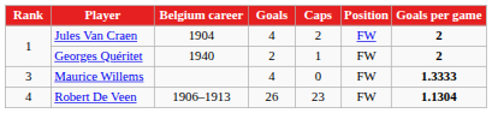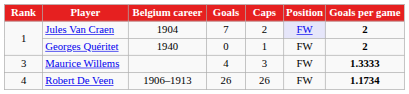Jules Van Craen | Goals: 4 -> 7
Jules Van Craen | Position: no background -> lavender background
Georges Quéritet | Goals: 2 -> 0
Maurice Willems | Caps: 0 -> 3
Robert De Veen | Caps: 23 -> 26
Robert De Veen | Goals per game: 1.1304 -> 1.1734
